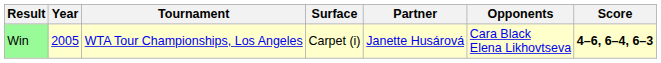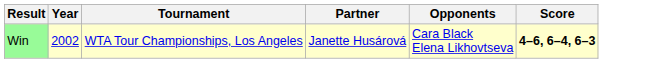- column: Surface | Carpet (i)
Win | Year: 2005 -> 2002
